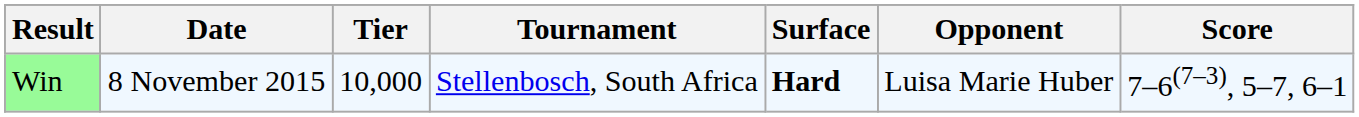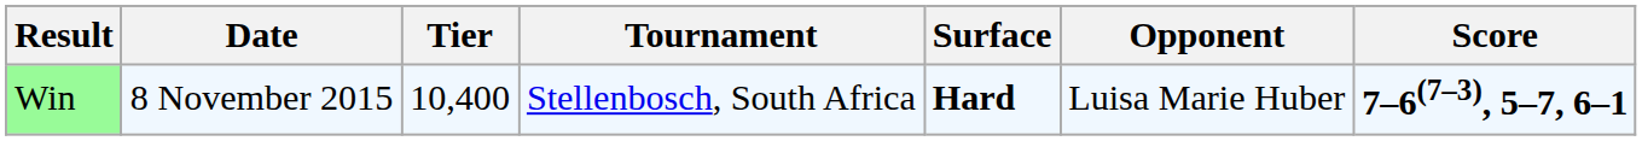Win | Tier: 10,000 -> 10,400
Win | Score: normal -> bold
